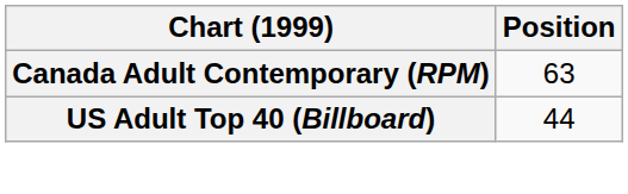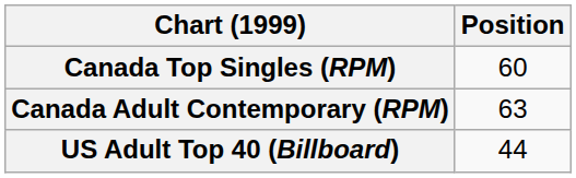+ row: Canada Top Singles (RPM) | 60
